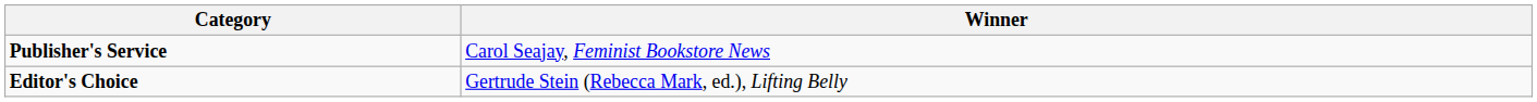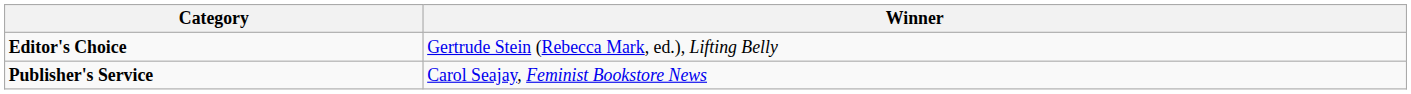rows swapped: Editor's Choice <-> Publisher's Service
